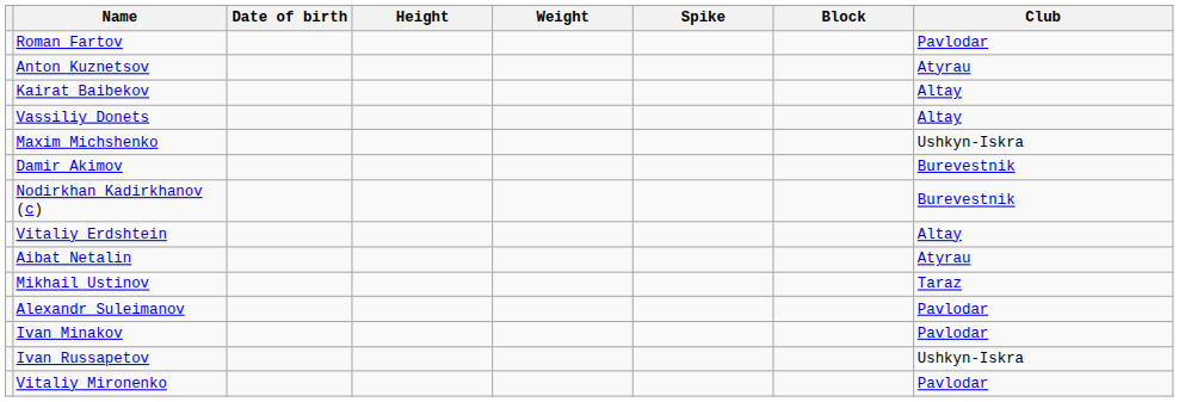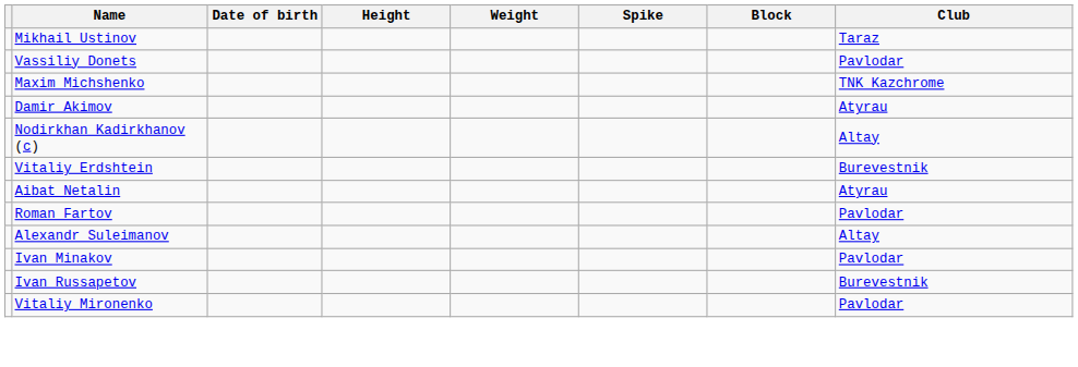rows swapped: Roman Fartov <-> Mikhail Ustinov
- row: Anton Kuznetsov | Atyrau
- row: Kairat Baibekov | Altay
Vassiliy Donets | Club: Altay -> Pavlodar
Maxim Michshenko | Club: Ushkyn-Iskra -> TNK Kazchrome
Damir Akimov | Club: Burevestnik -> Atyrau
Nodirkhan Kadirkhanov (c) | Club: Burevestnik -> Altay
Vitaliy Erdshtein | Club: Altay -> Burevestnik
Alexandr Suleimanov | Club: Pavlodar -> Altay
Ivan Russapetov | Club: Ushkyn-Iskra -> Burevestnik
